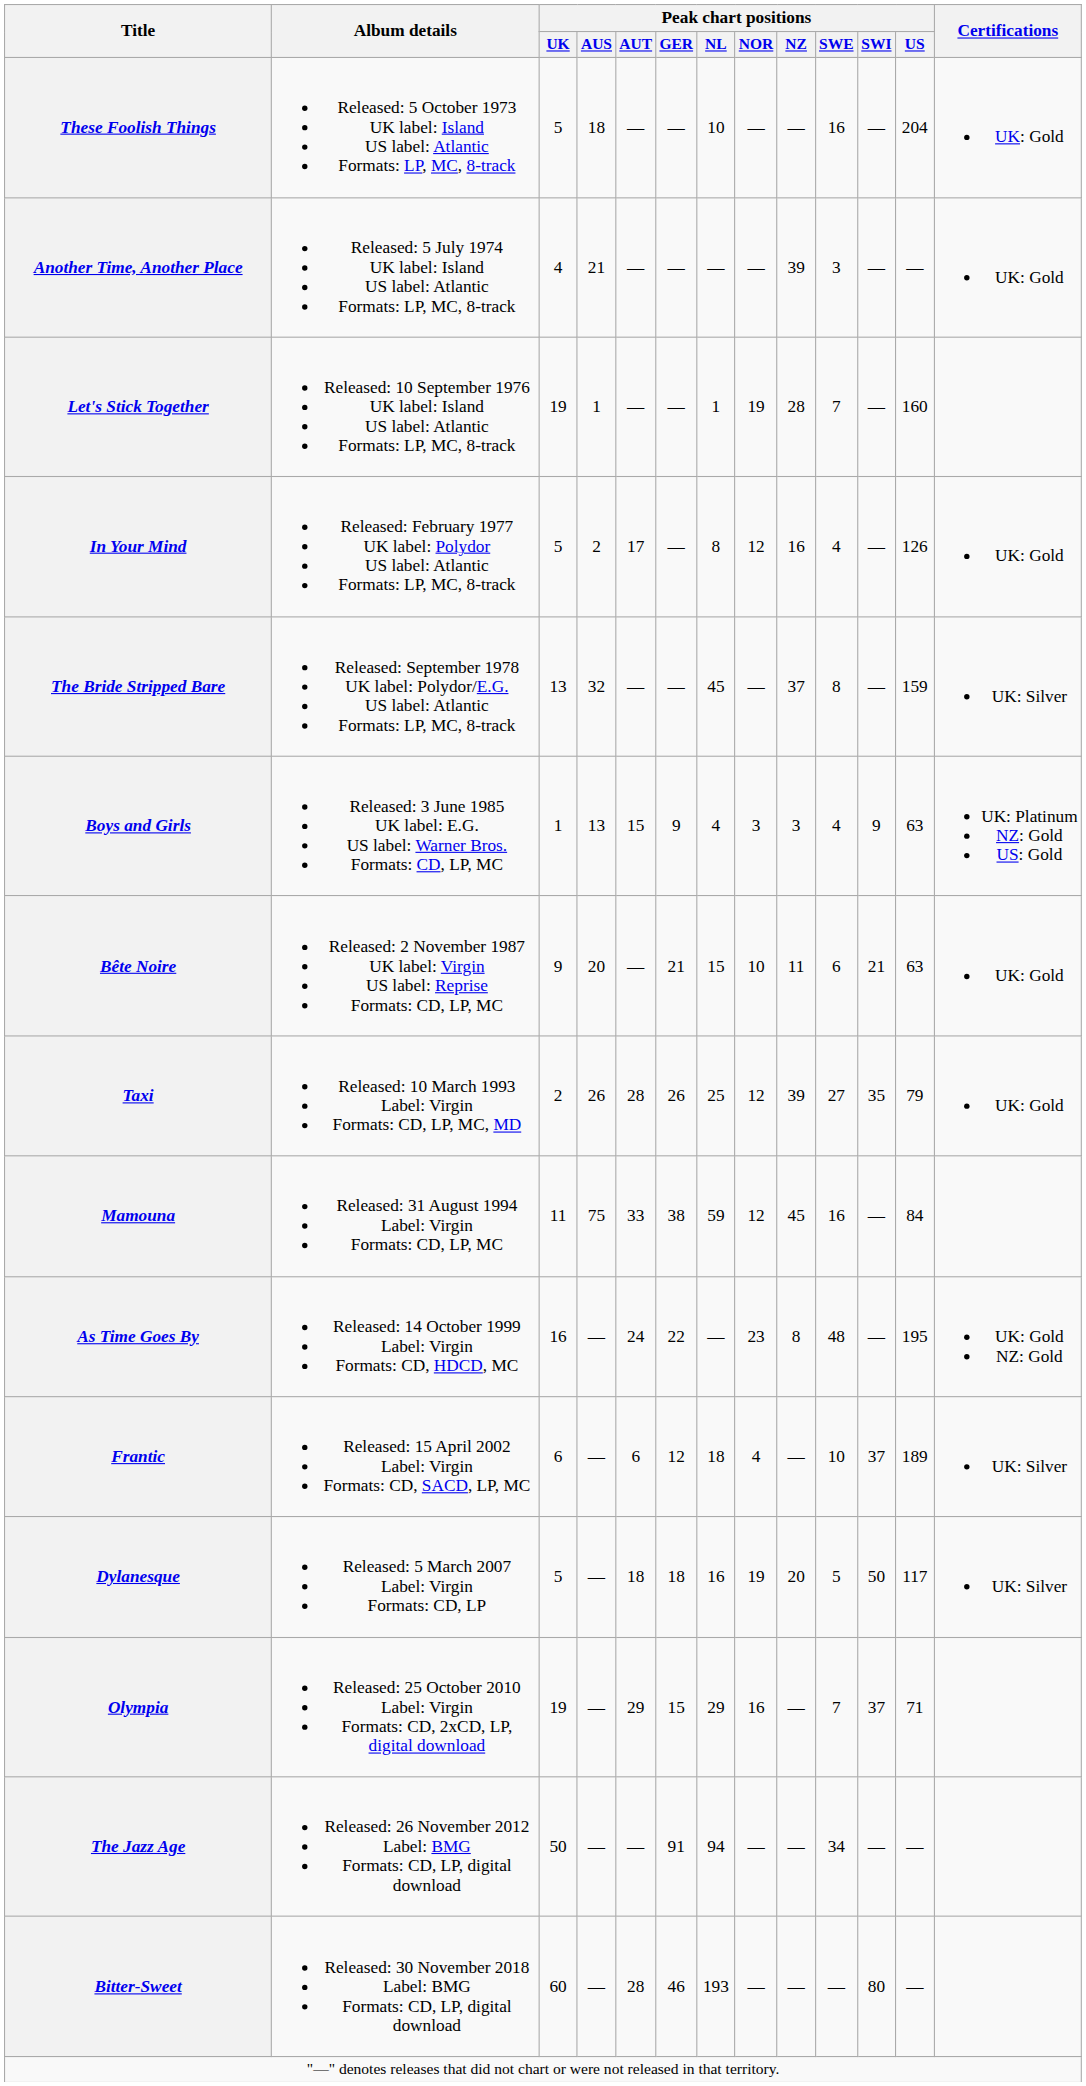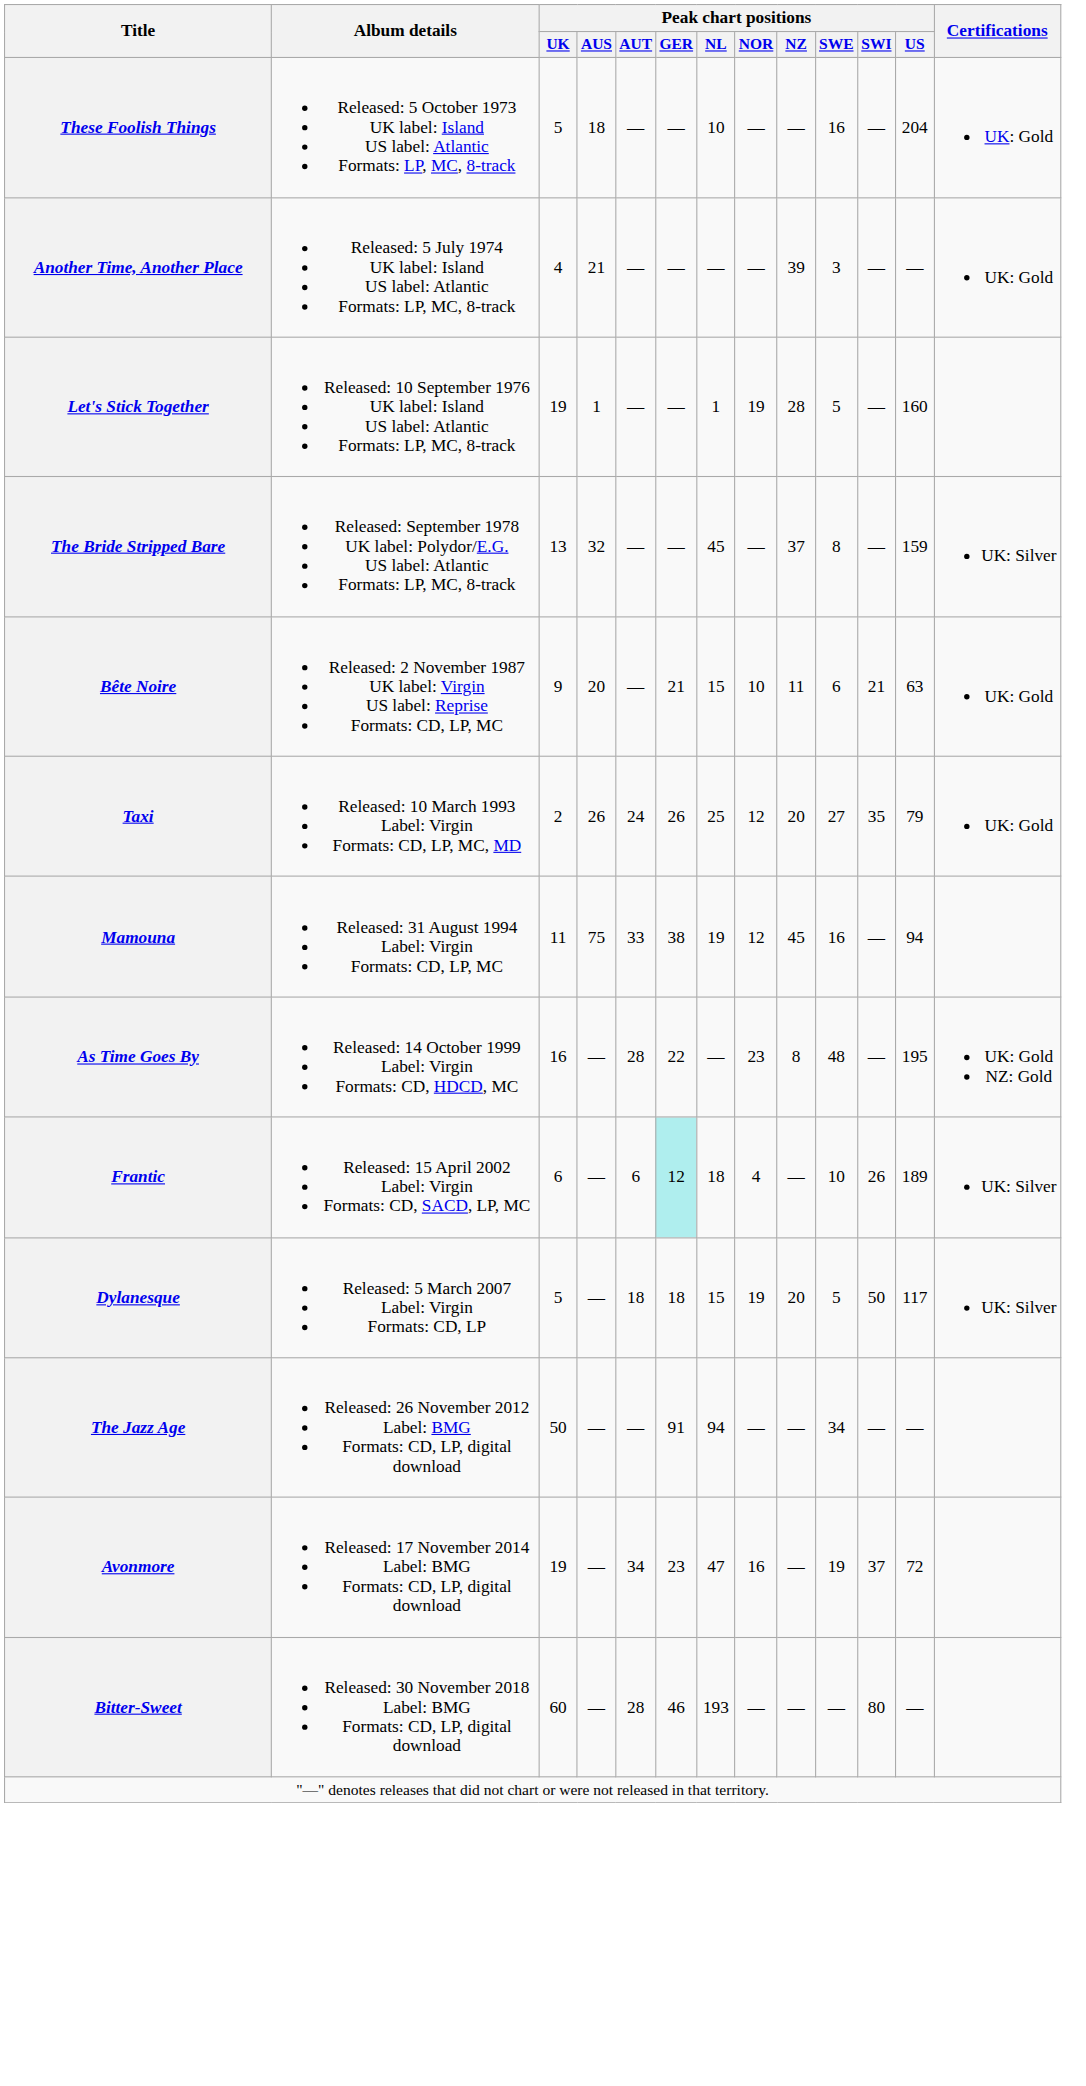Let's Stick Together | Peak chart positions / SWE: 7 -> 5
- row: In Your Mind | Released: February 1977 UK label: Polydor US label: Atlantic Formats: LP, MC, 8-track | 5 | 2 | 17 | — | 8 | 12 | 16 | 4 | — | 126 | UK: Gold
- row: Boys and Girls | Released: 3 June 1985 UK label: E.G. US label: Warner Bros. Formats: CD, LP, MC | 1 | 13 | 15 | 9 | 4 | 3 | 3 | 4 | 9 | 63 | UK: Platinum NZ: Gold US: Gold
Taxi | Peak chart positions / AUT: 28 -> 24
Taxi | Peak chart positions / NZ: 39 -> 20
Mamouna | Peak chart positions / NL: 59 -> 19
Mamouna | Peak chart positions / US: 84 -> 94
As Time Goes By | Peak chart positions / AUT: 24 -> 28
Frantic | Peak chart positions / GER: no background -> paleturquoise background
Frantic | Peak chart positions / SWI: 37 -> 26
Dylanesque | Peak chart positions / NL: 16 -> 15
- row: Olympia | Released: 25 October 2010 Label: Virgin Formats: CD, 2xCD, LP, digital download | 19 | — | 29 | 15 | 29 | 16 | — | 7 | 37 | 71
+ row: Avonmore | Released: 17 November 2014 Label: BMG Formats: CD, LP, digital download | 19 | — | 34 | 23 | 47 | 16 | — | 19 | 37 | 72
